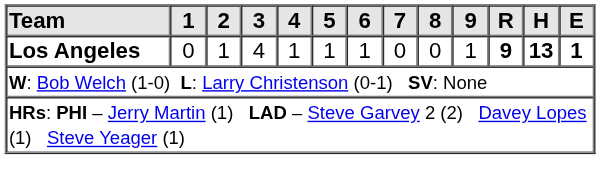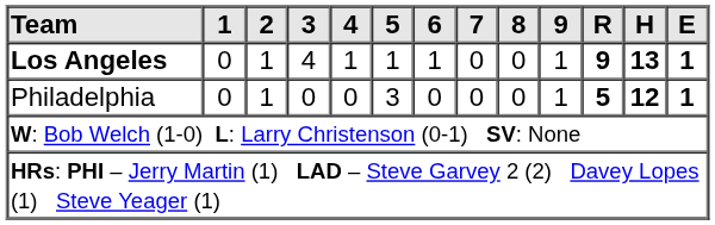+ row: Philadelphia | 0 | 1 | 0 | 0 | 3 | 0 | 0 | 0 | 1 | 5 | 12 | 1
